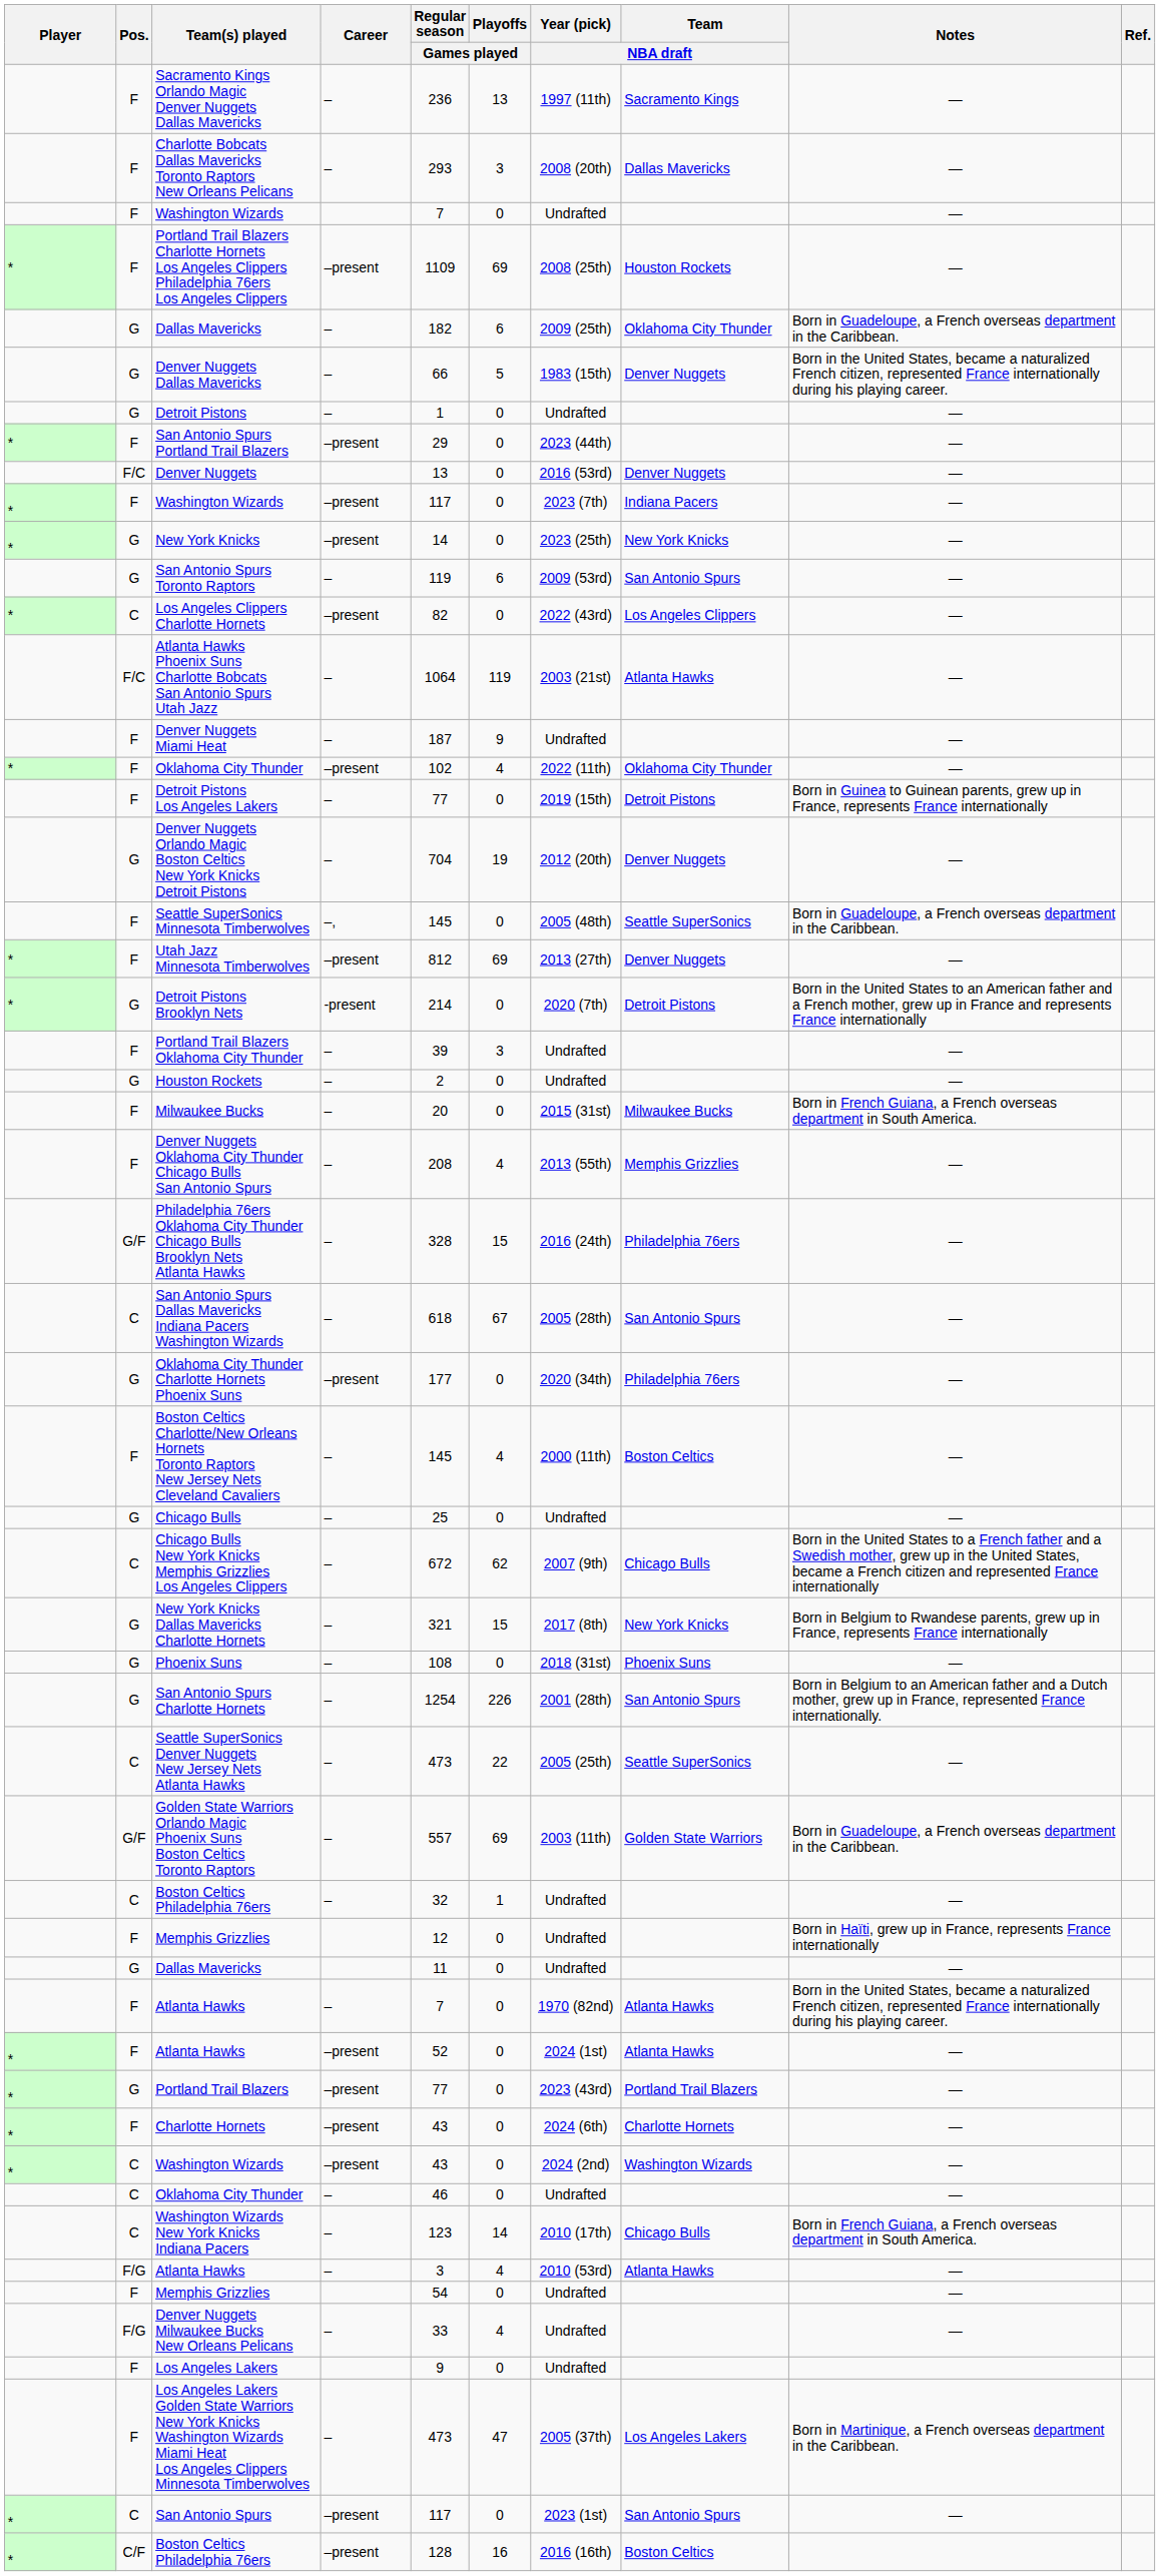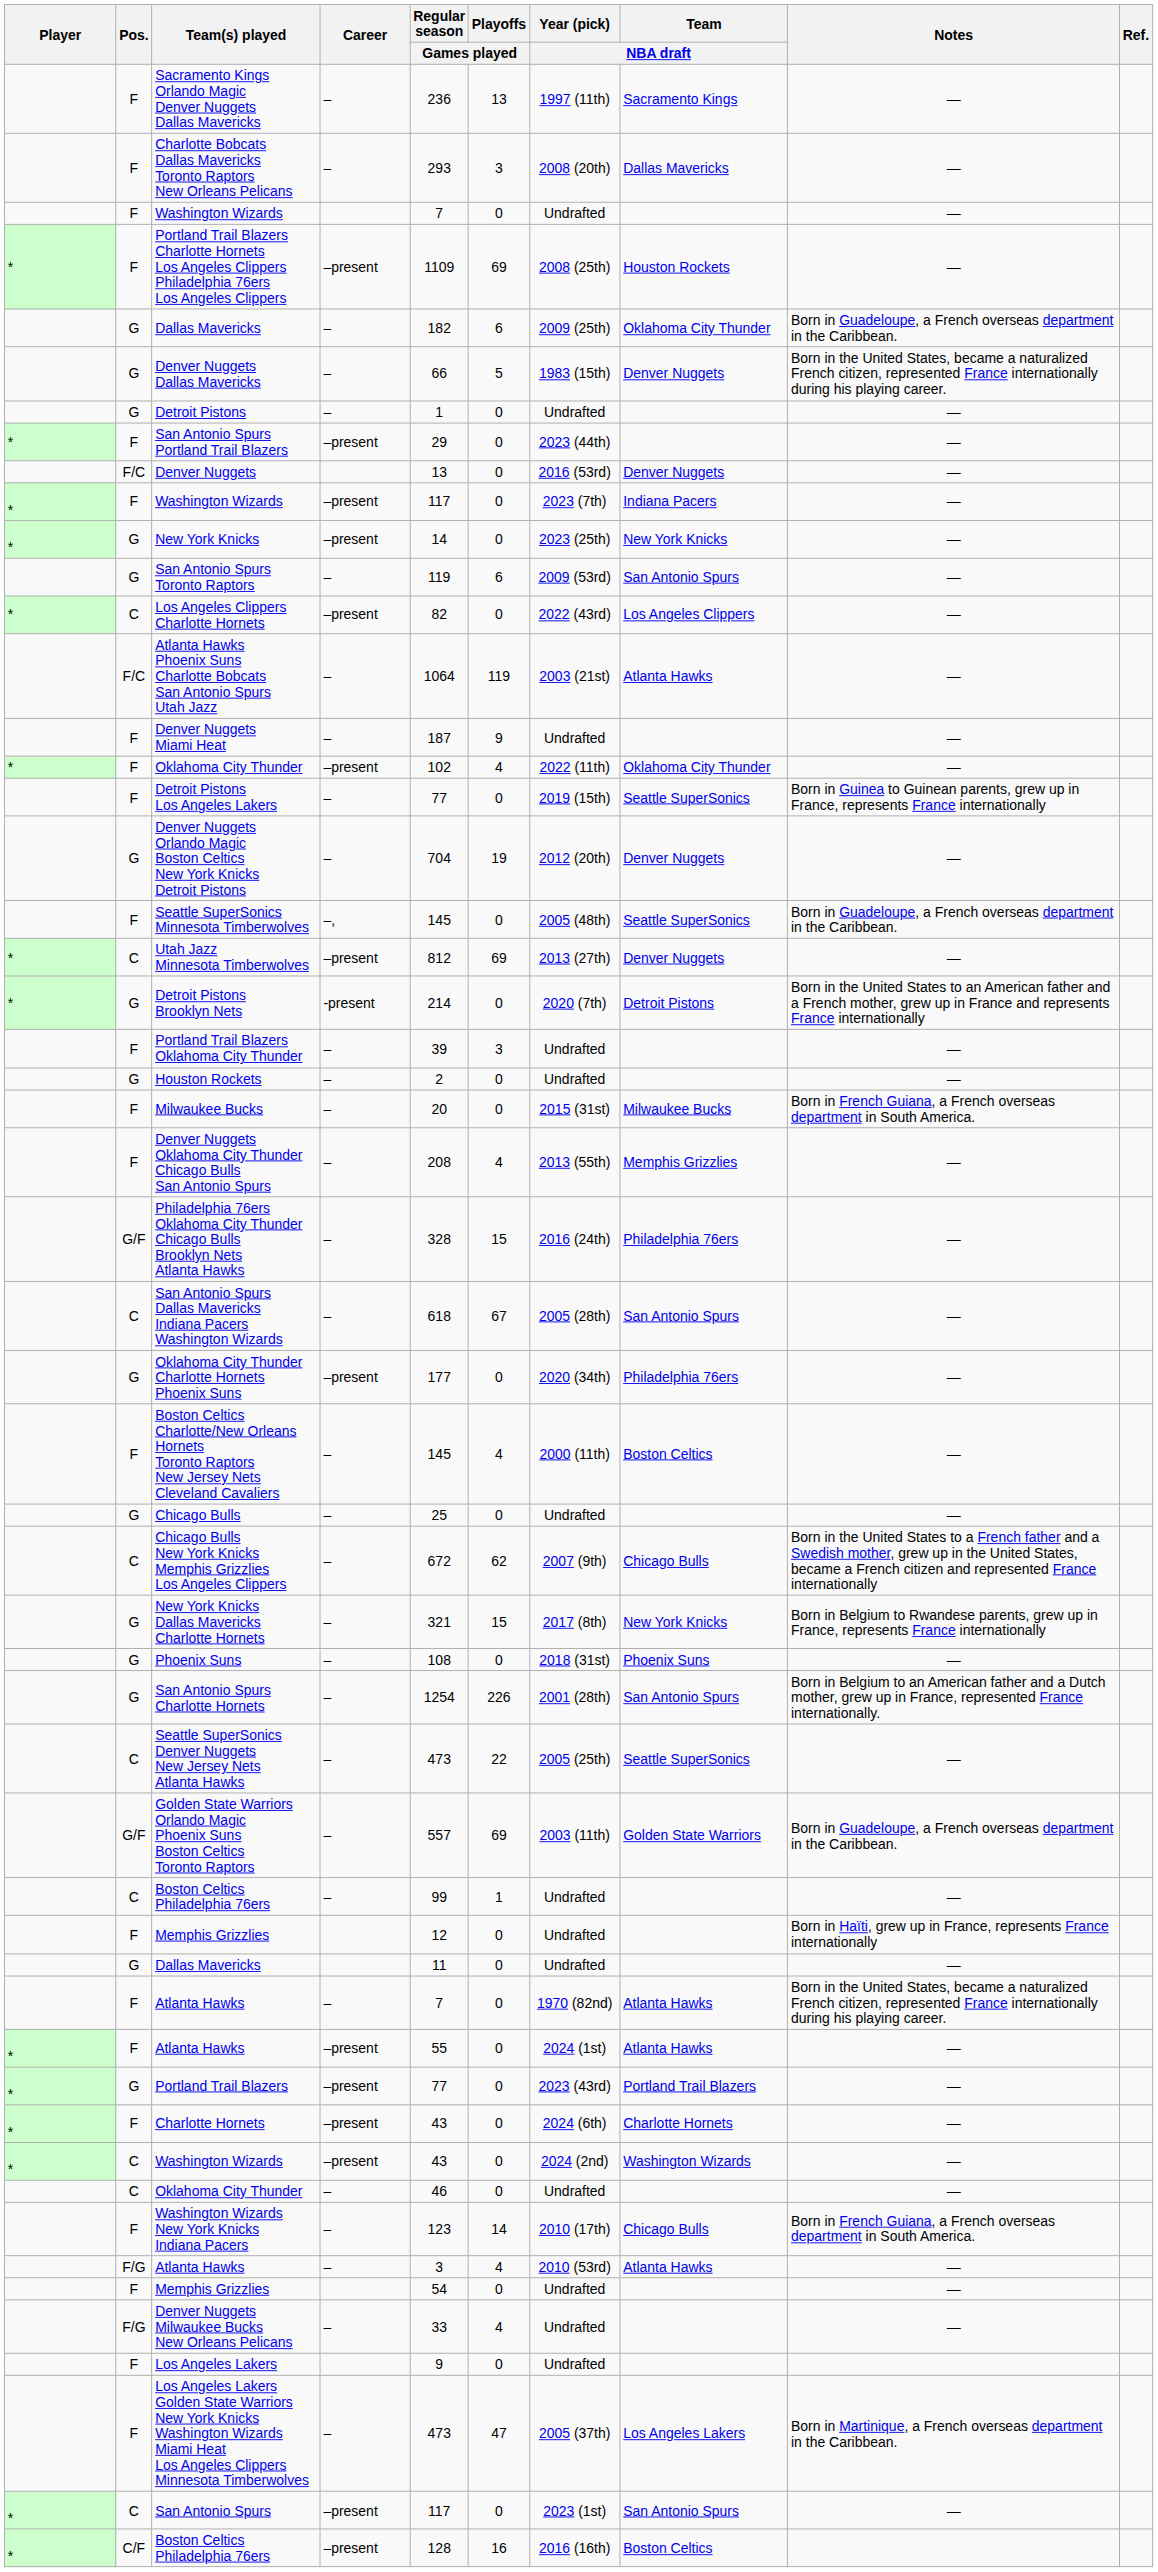Detroit Pistons Los Angeles Lakers | Team / NBA draft: Detroit Pistons -> Seattle SuperSonics
Utah Jazz Minnesota Timberwolves | Pos.: F -> C
Boston Celtics Philadelphia 76ers / – | Regular season / Games played: 32 -> 99
Atlanta Hawks / –present | Regular season / Games played: 52 -> 55
Washington Wizards New York Knicks Indiana Pacers | Pos.: C -> F
